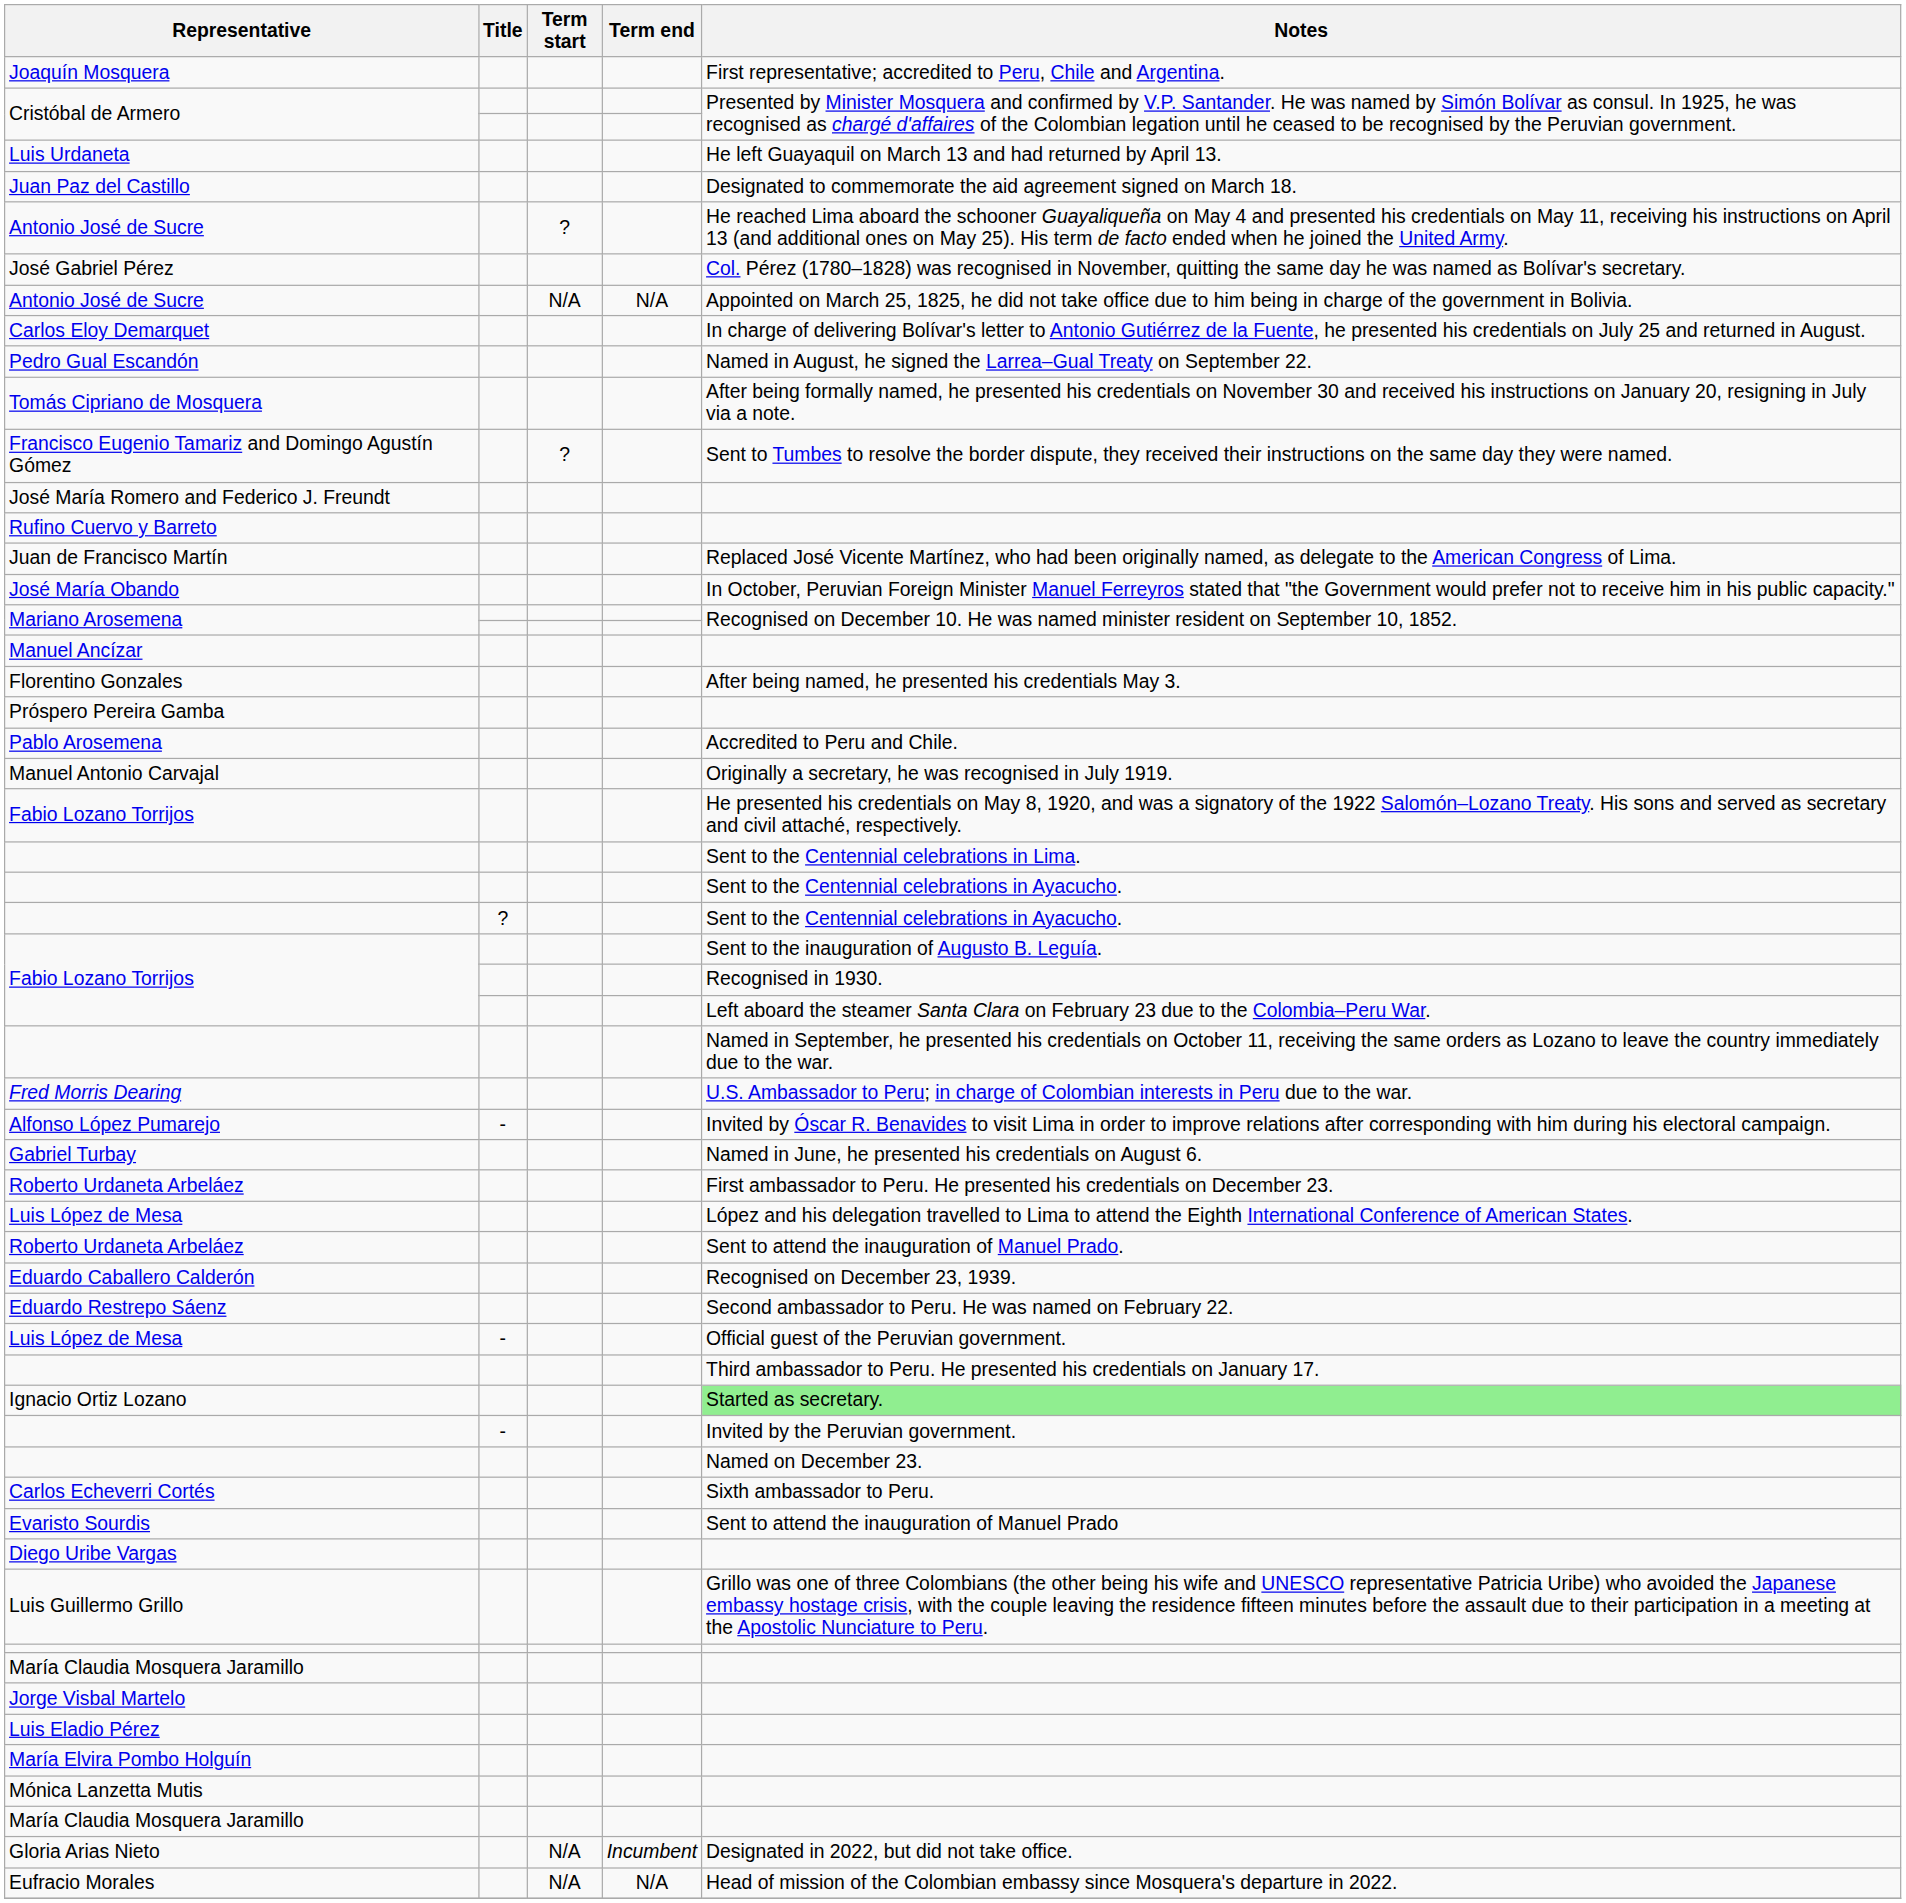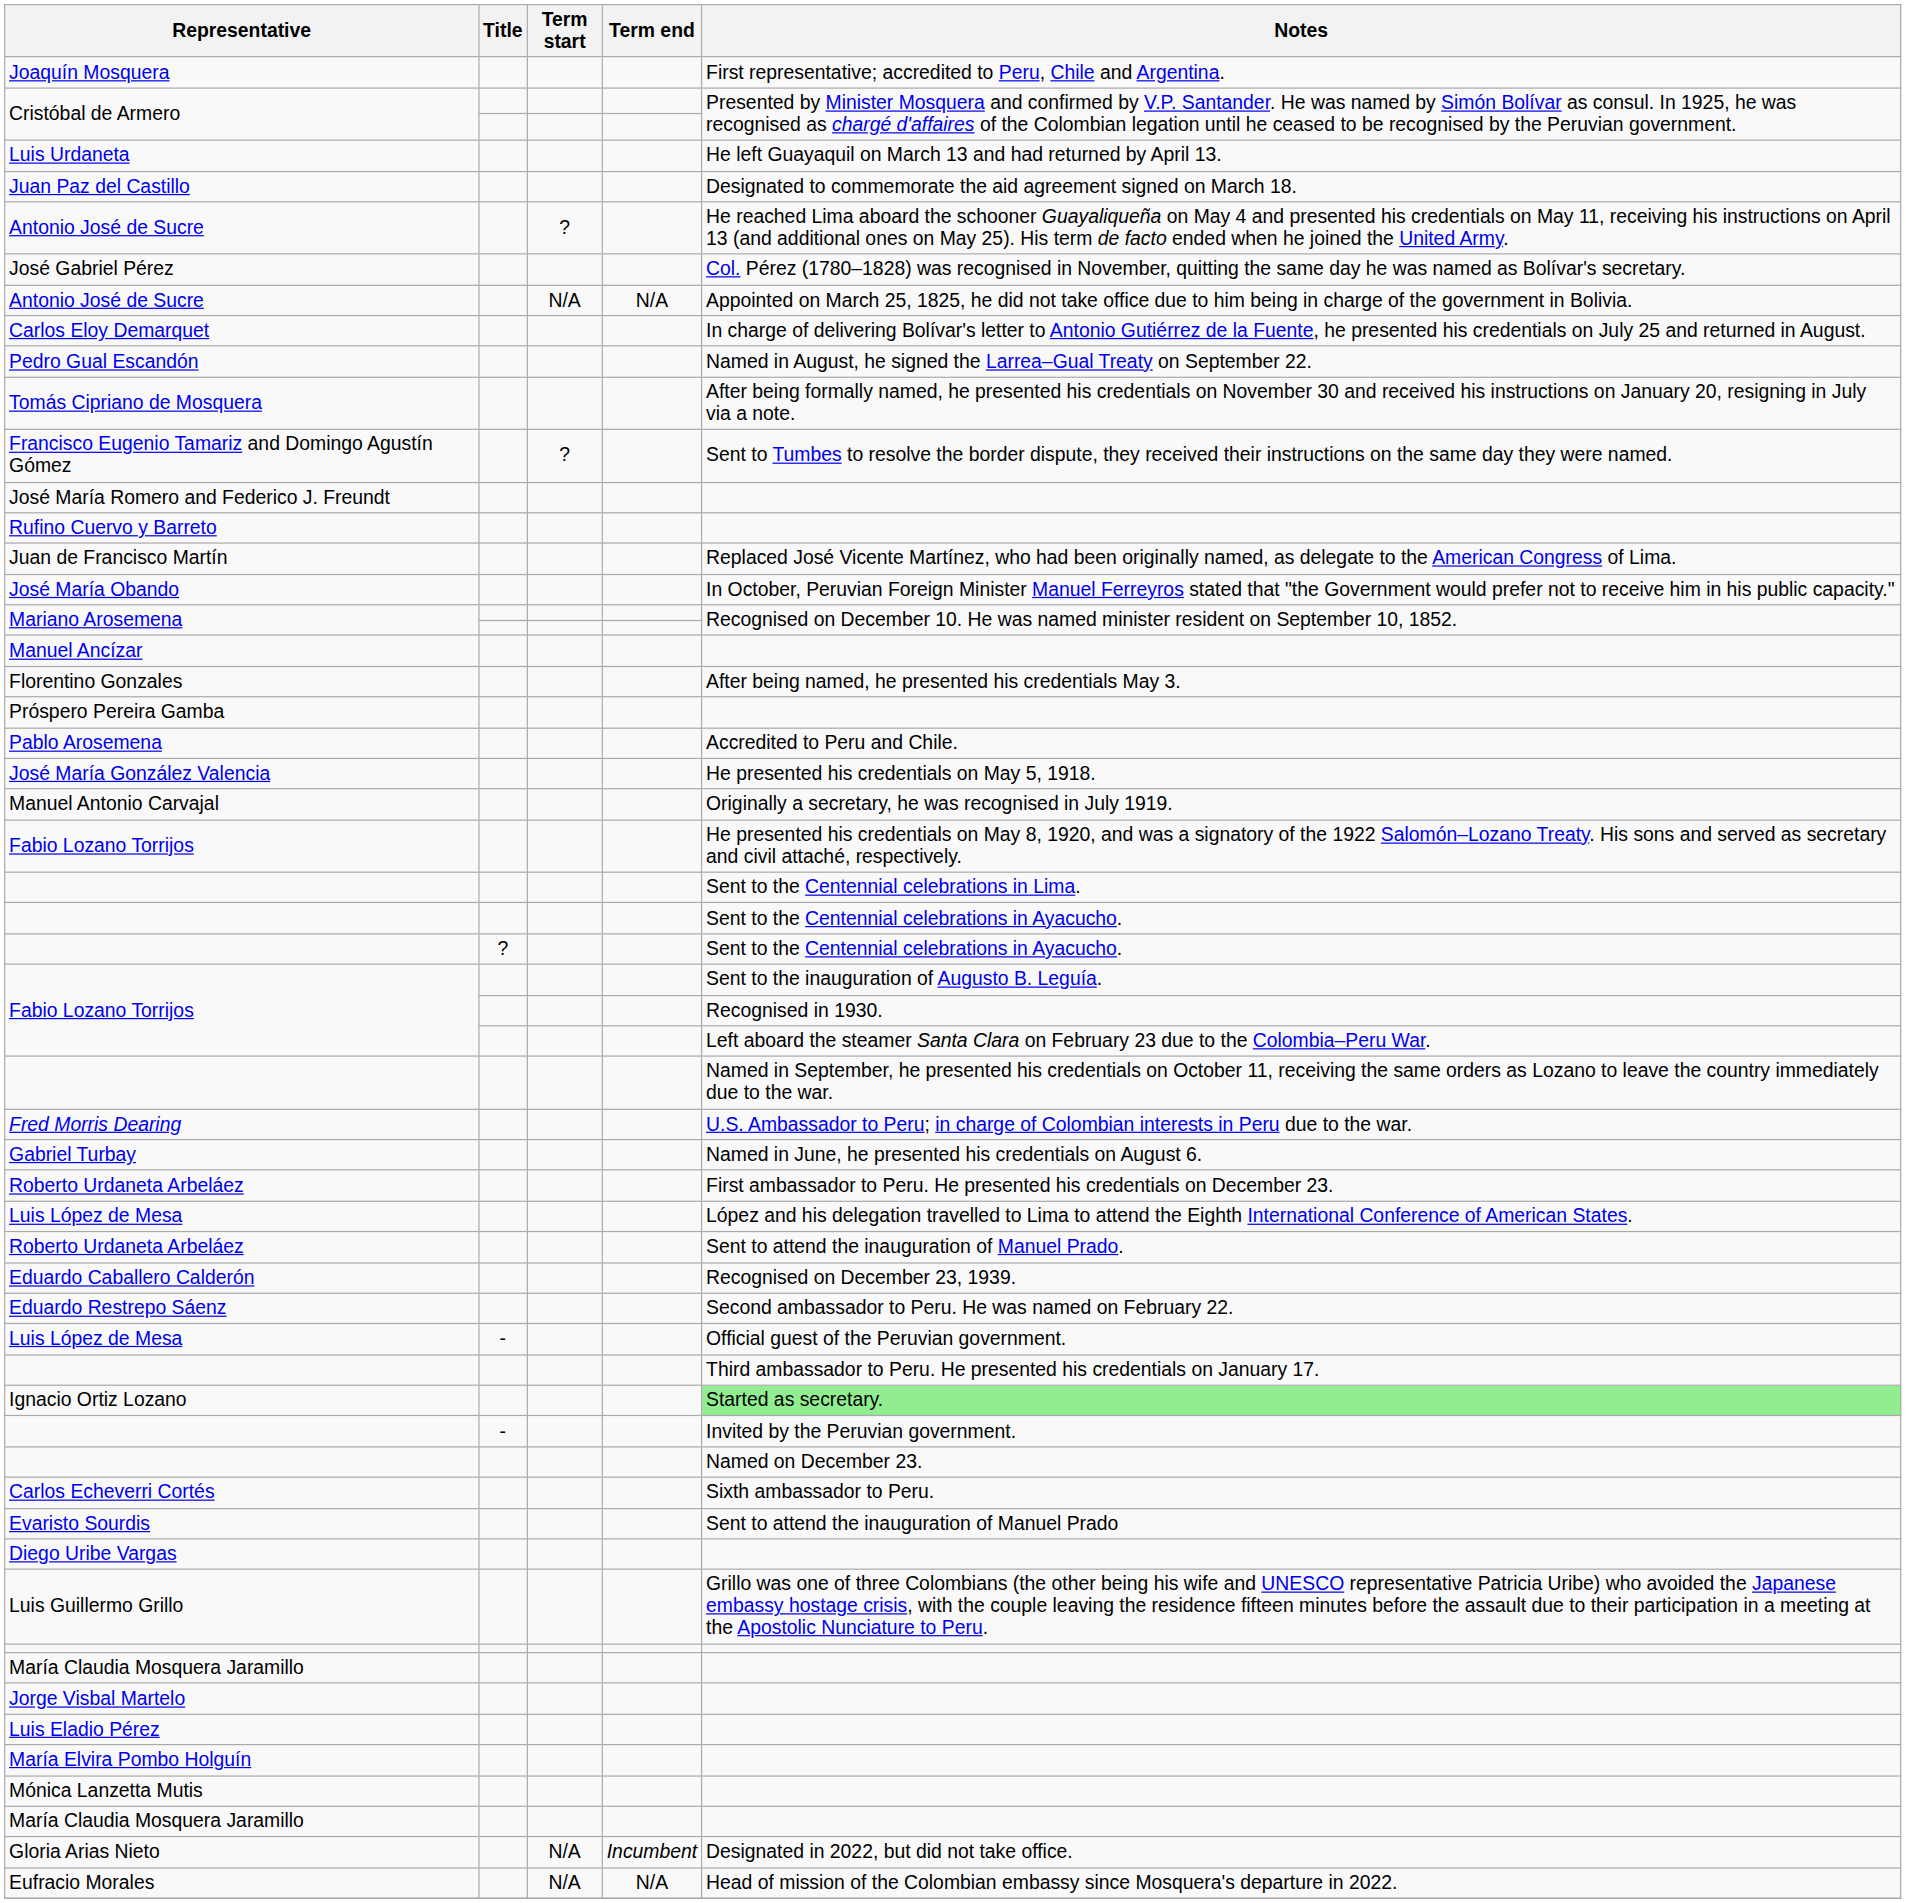+ row: José María González Valencia | He presented his credentials on May 5, 1918.
- row: Alfonso López Pumarejo | - | Invited by Óscar R. Benavides to visit Lima in order to improve relations after corresponding with him during his electoral campaign.
